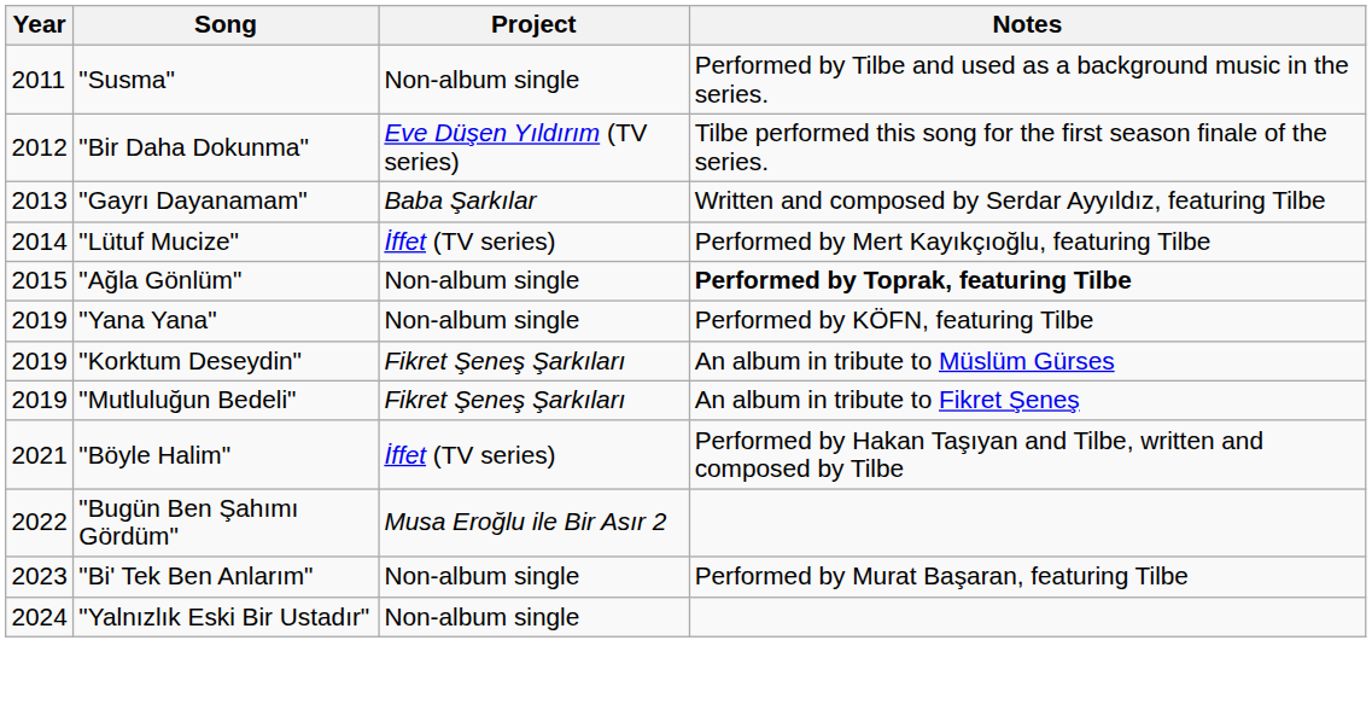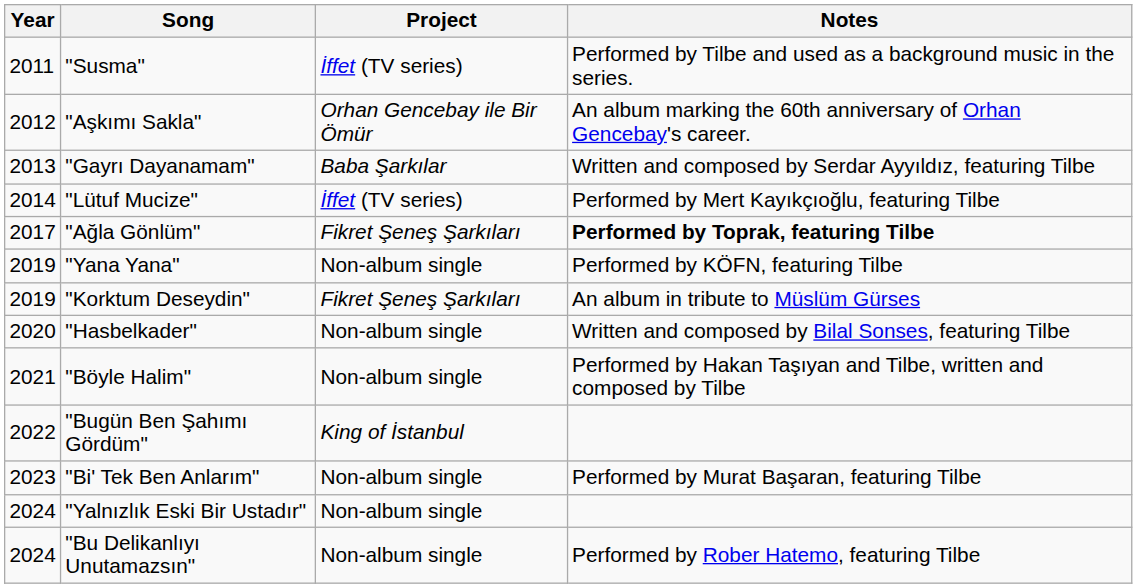"Susma" | Project: Non-album single -> İffet (TV series)
- row: 2012 | "Bir Daha Dokunma" | Eve Düşen Yıldırım (TV series) | Tilbe performed this song for the first season finale of the series.
+ row: 2012 | "Aşkımı Sakla" | Orhan Gencebay ile Bir Ömür | An album marking the 60th anniversary of Orhan Gencebay's career.
"Ağla Gönlüm" | Year: 2015 -> 2017
"Ağla Gönlüm" | Project: Non-album single -> Fikret Şeneş Şarkıları
- row: 2019 | "Mutluluğun Bedeli" | Fikret Şeneş Şarkıları | An album in tribute to Fikret Şeneş
+ row: 2020 | "Hasbelkader" | Non-album single | Written and composed by Bilal Sonses, featuring Tilbe
"Böyle Halim" | Project: İffet (TV series) -> Non-album single
"Bugün Ben Şahımı Gördüm" | Project: Musa Eroğlu ile Bir Asır 2 -> King of İstanbul
+ row: 2024 | "Bu Delikanlıyı Unutamazsın" | Non-album single | Performed by Rober Hatemo, featuring Tilbe
